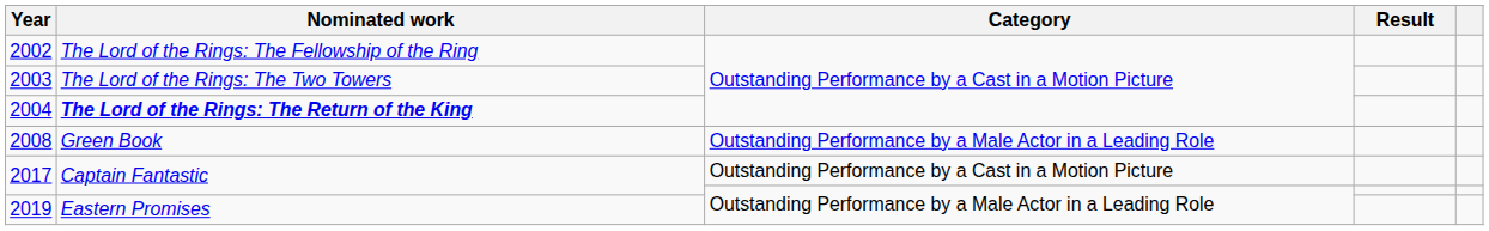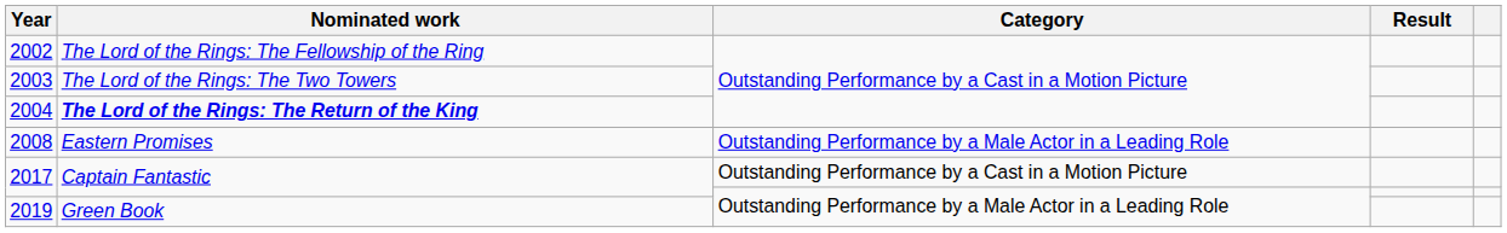2008 | Nominated work: Green Book -> Eastern Promises
2019 | Nominated work: Eastern Promises -> Green Book
